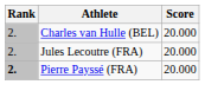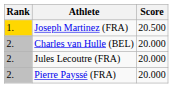+ row: 1. | Joseph Martinez (FRA) | 20.500
Pierre Payssé (FRA) | Rank: bold -> normal
